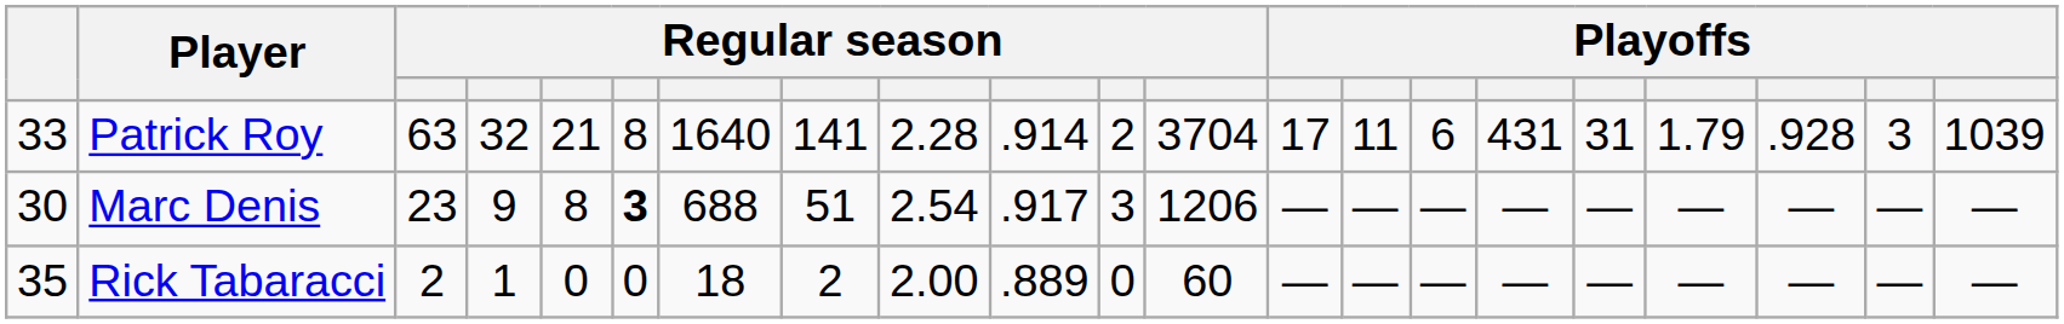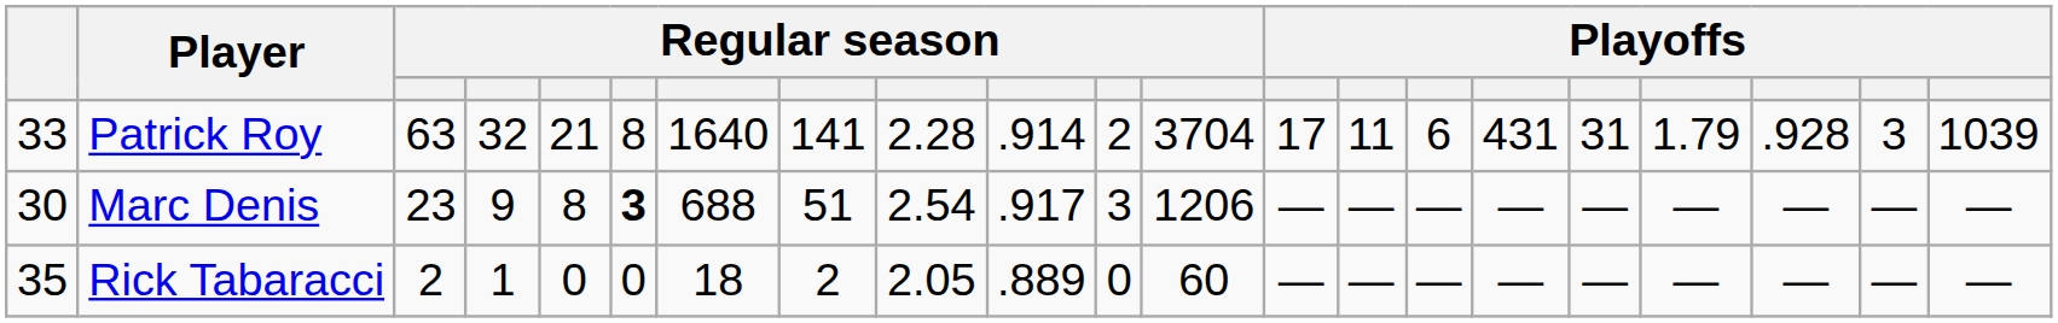Rick Tabaracci | column 9: 2.00 -> 2.05
